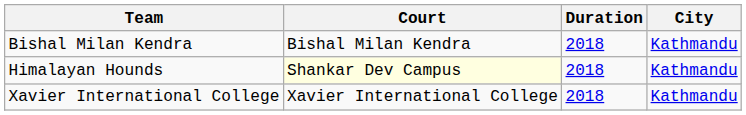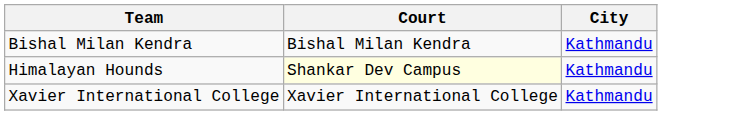- column: Duration | 2018 | 2018 | 2018
